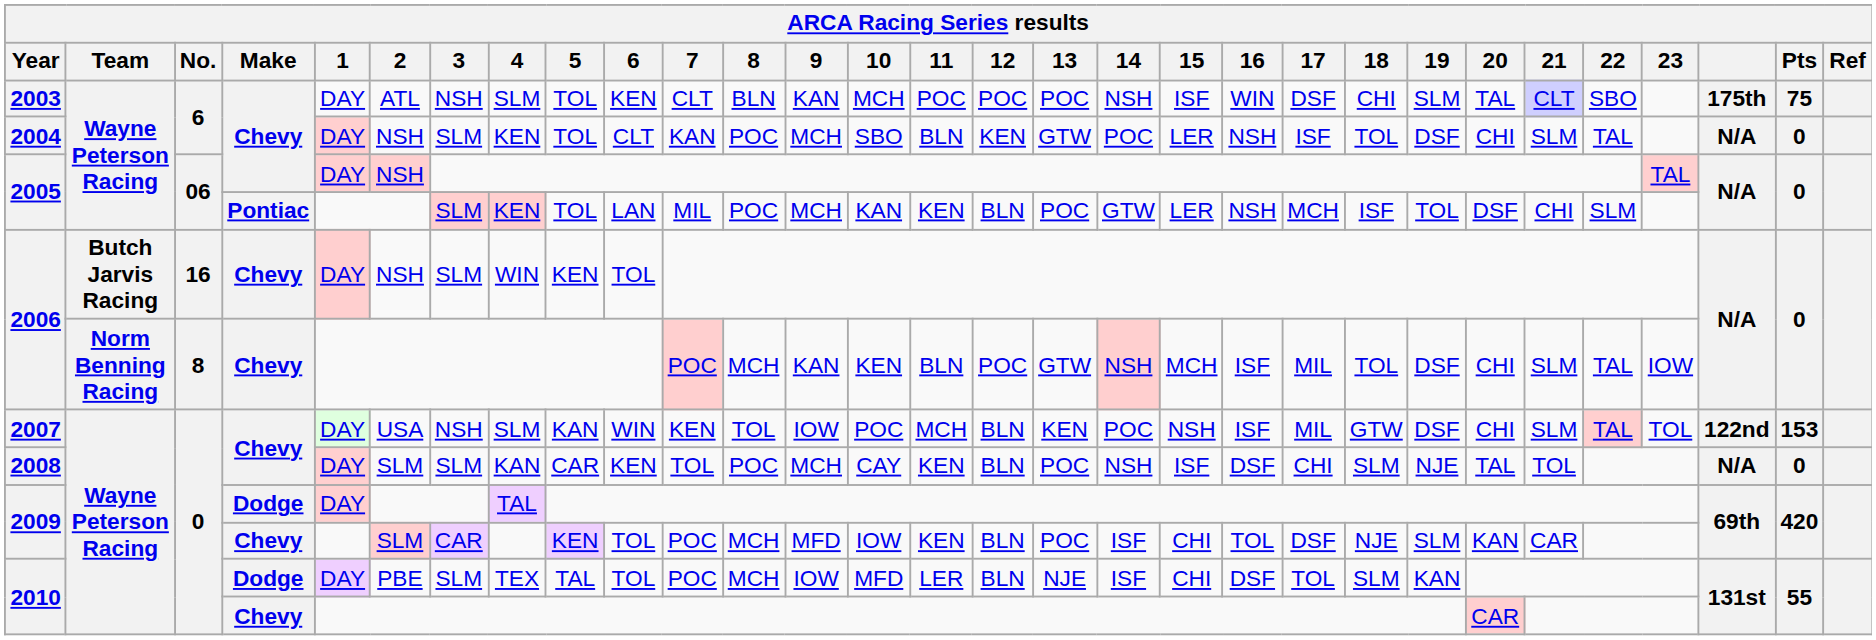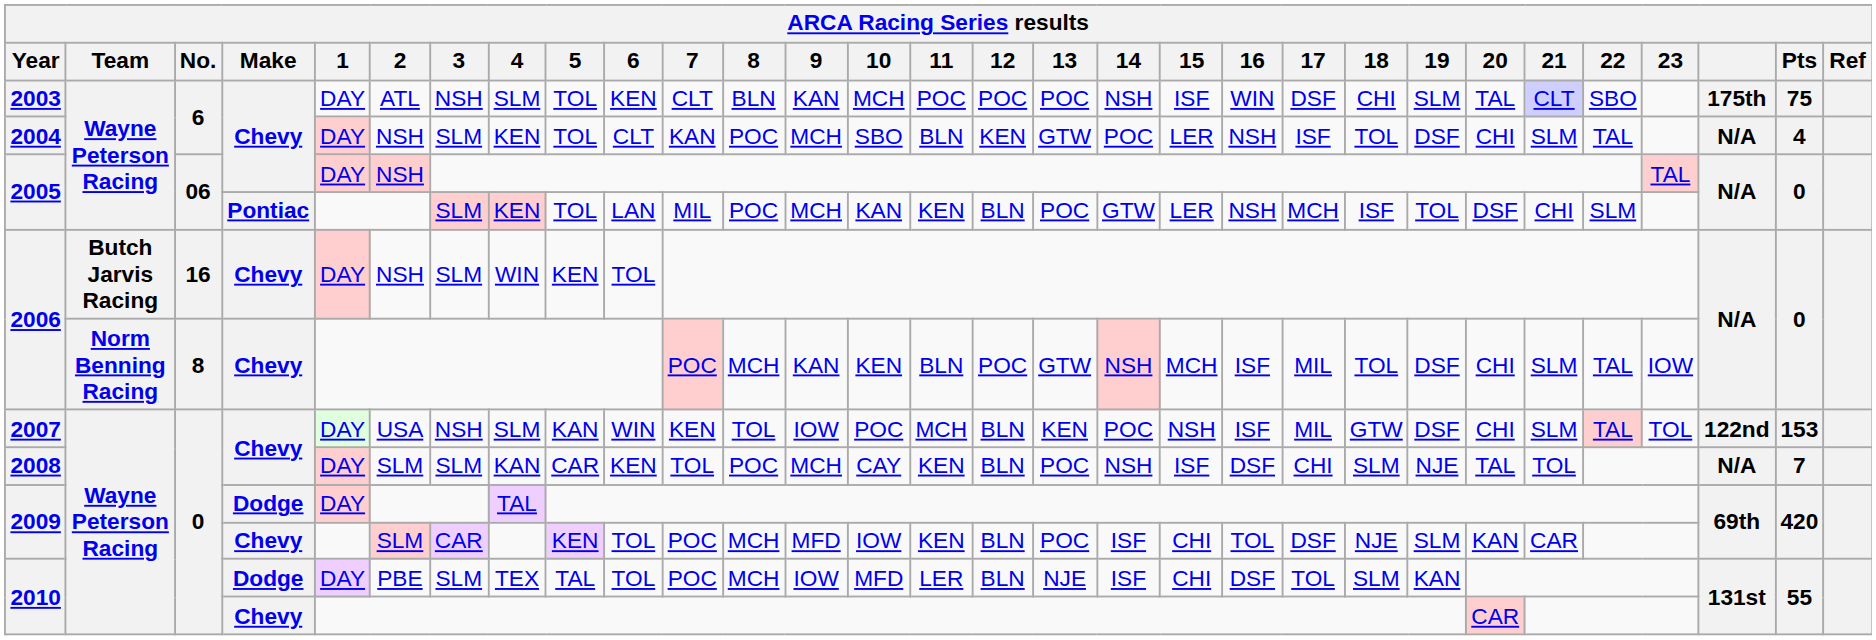2004 | Pts: 0 -> 4
2008 | Pts: 0 -> 7
